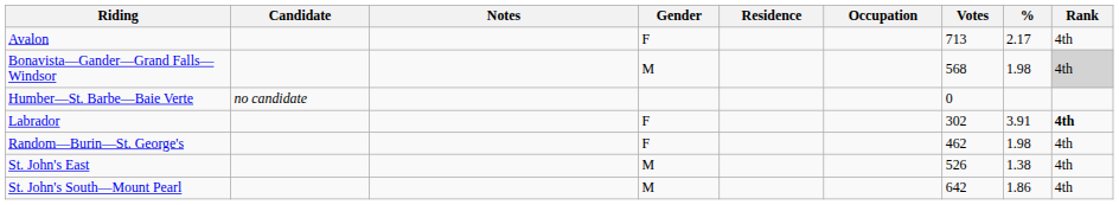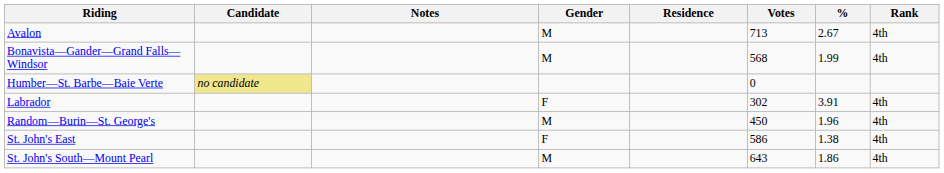- column: Occupation
Avalon | Gender: F -> M
Avalon | %: 2.17 -> 2.67
Bonavista—Gander—Grand Falls—Windsor | %: 1.98 -> 1.99
Bonavista—Gander—Grand Falls—Windsor | Rank: lightgrey background -> no background
Humber—St. Barbe—Baie Verte | Candidate: no background -> khaki background
Labrador | Rank: bold -> normal
Random—Burin—St. George's | Gender: F -> M
Random—Burin—St. George's | Votes: 462 -> 450
Random—Burin—St. George's | %: 1.98 -> 1.96
St. John's East | Gender: M -> F
St. John's East | Votes: 526 -> 586
St. John's South—Mount Pearl | Votes: 642 -> 643
